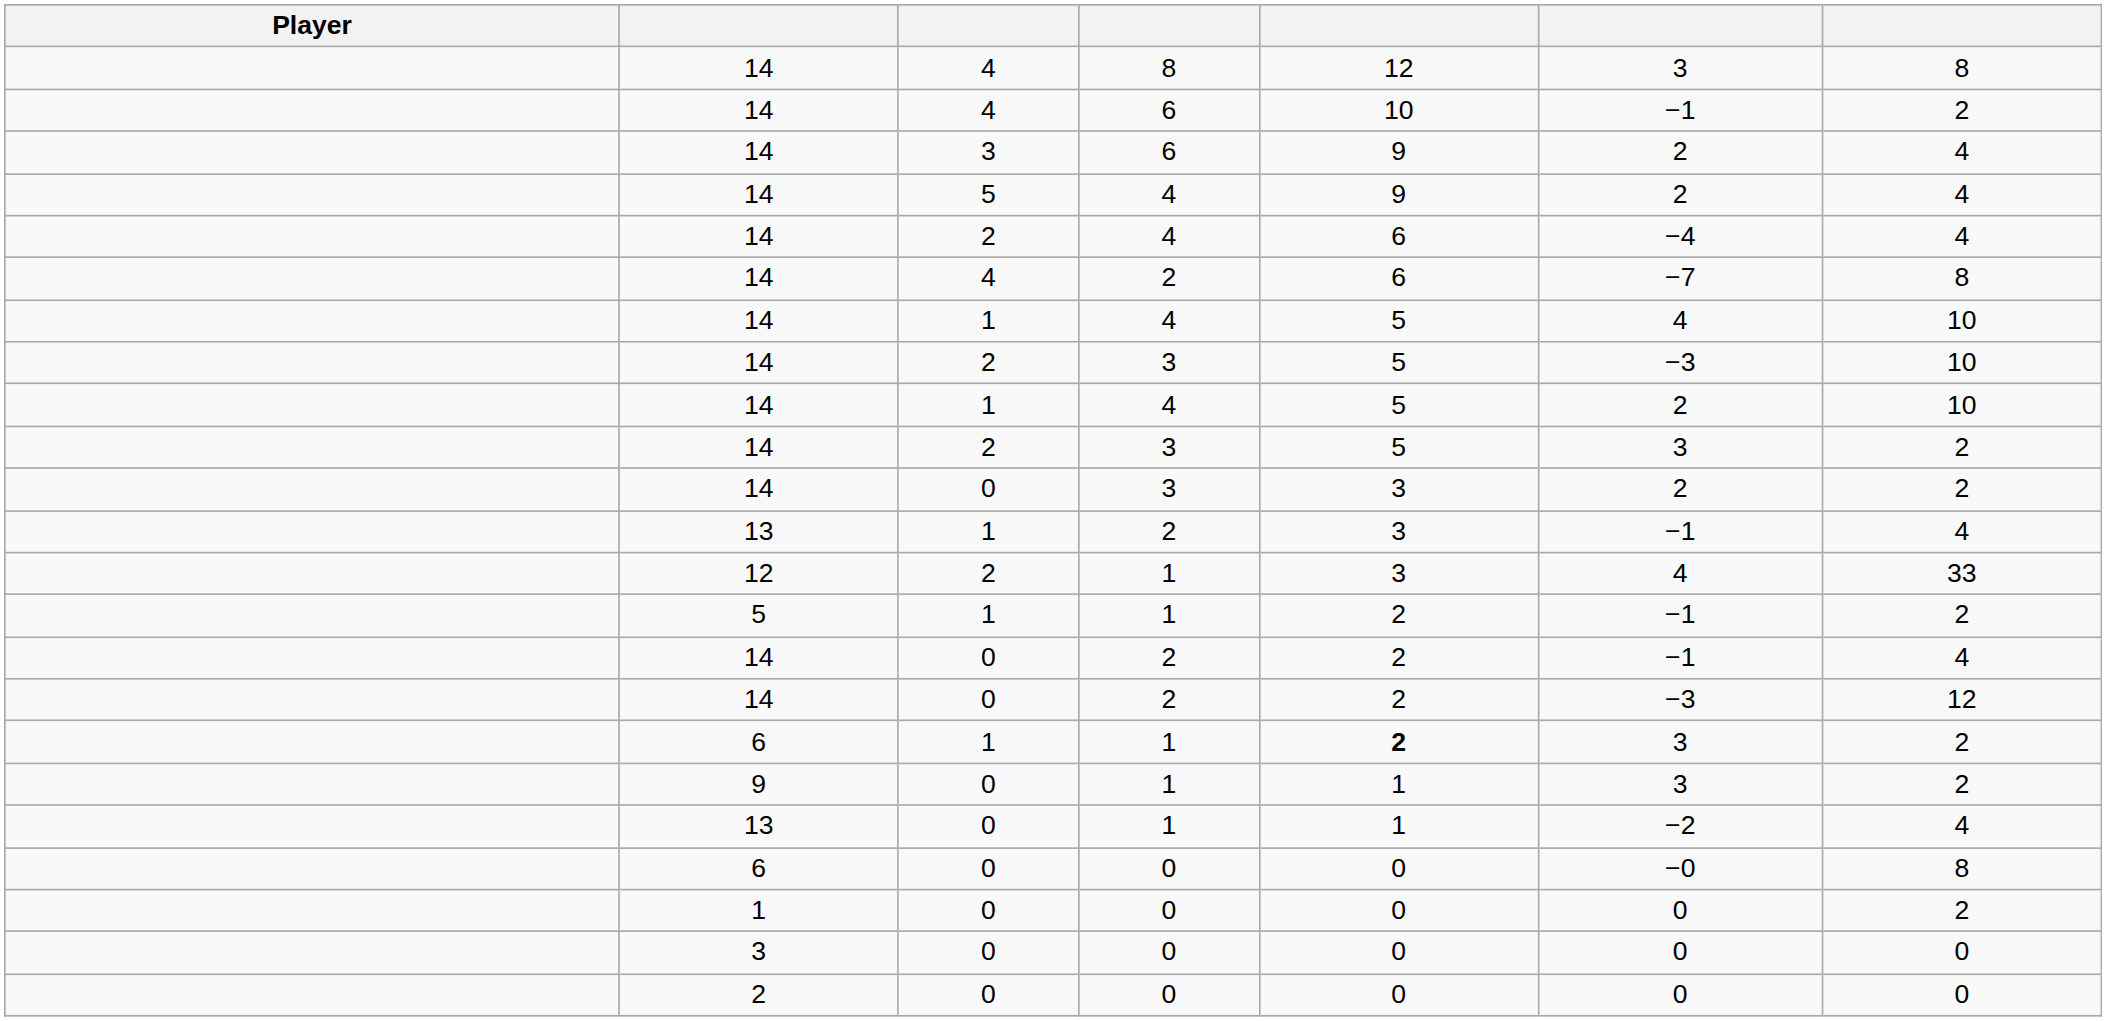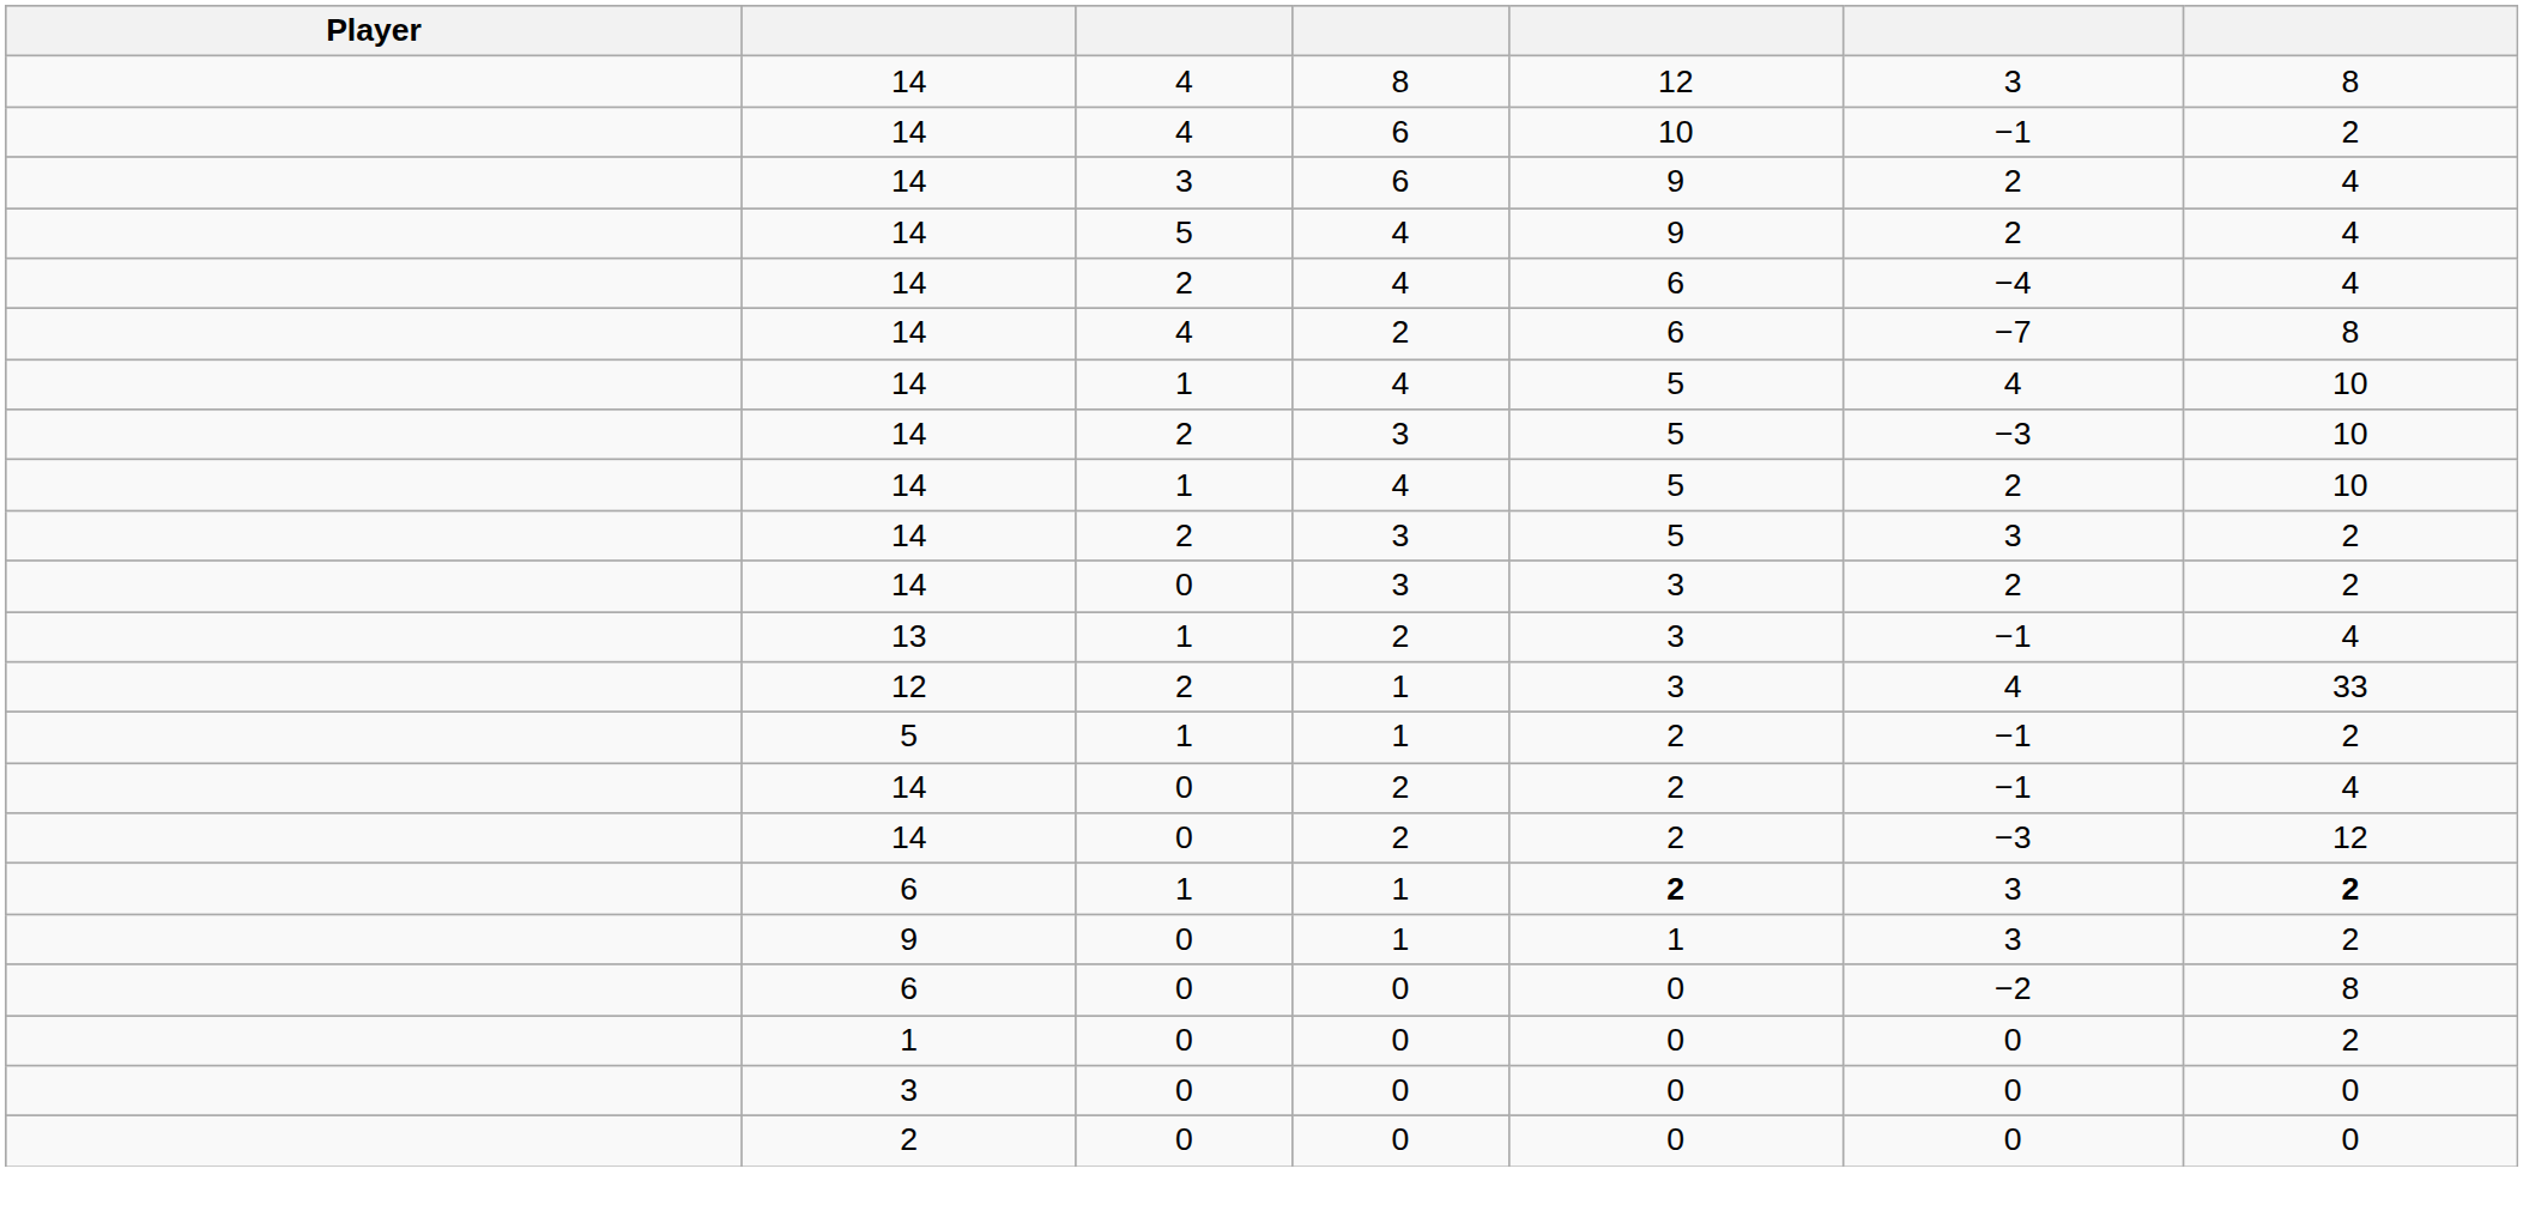6 / 1 | column 7: normal -> bold
- row: 13 | 0 | 1 | 1 | −2 | 4
6 / 0 | column 6: −0 -> −2
